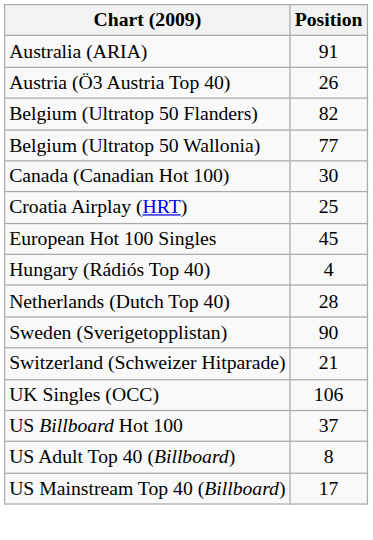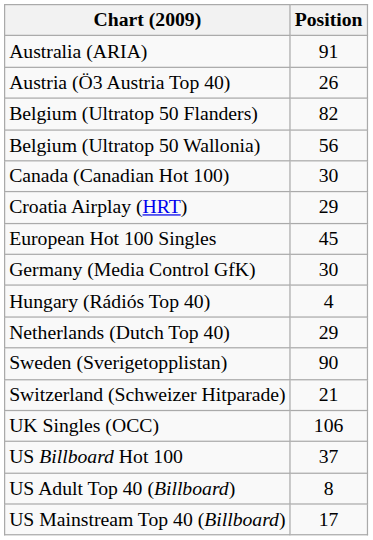Belgium (Ultratop 50 Wallonia) | Position: 77 -> 56
Croatia Airplay (HRT) | Position: 25 -> 29
+ row: Germany (Media Control GfK) | 30
Netherlands (Dutch Top 40) | Position: 28 -> 29
